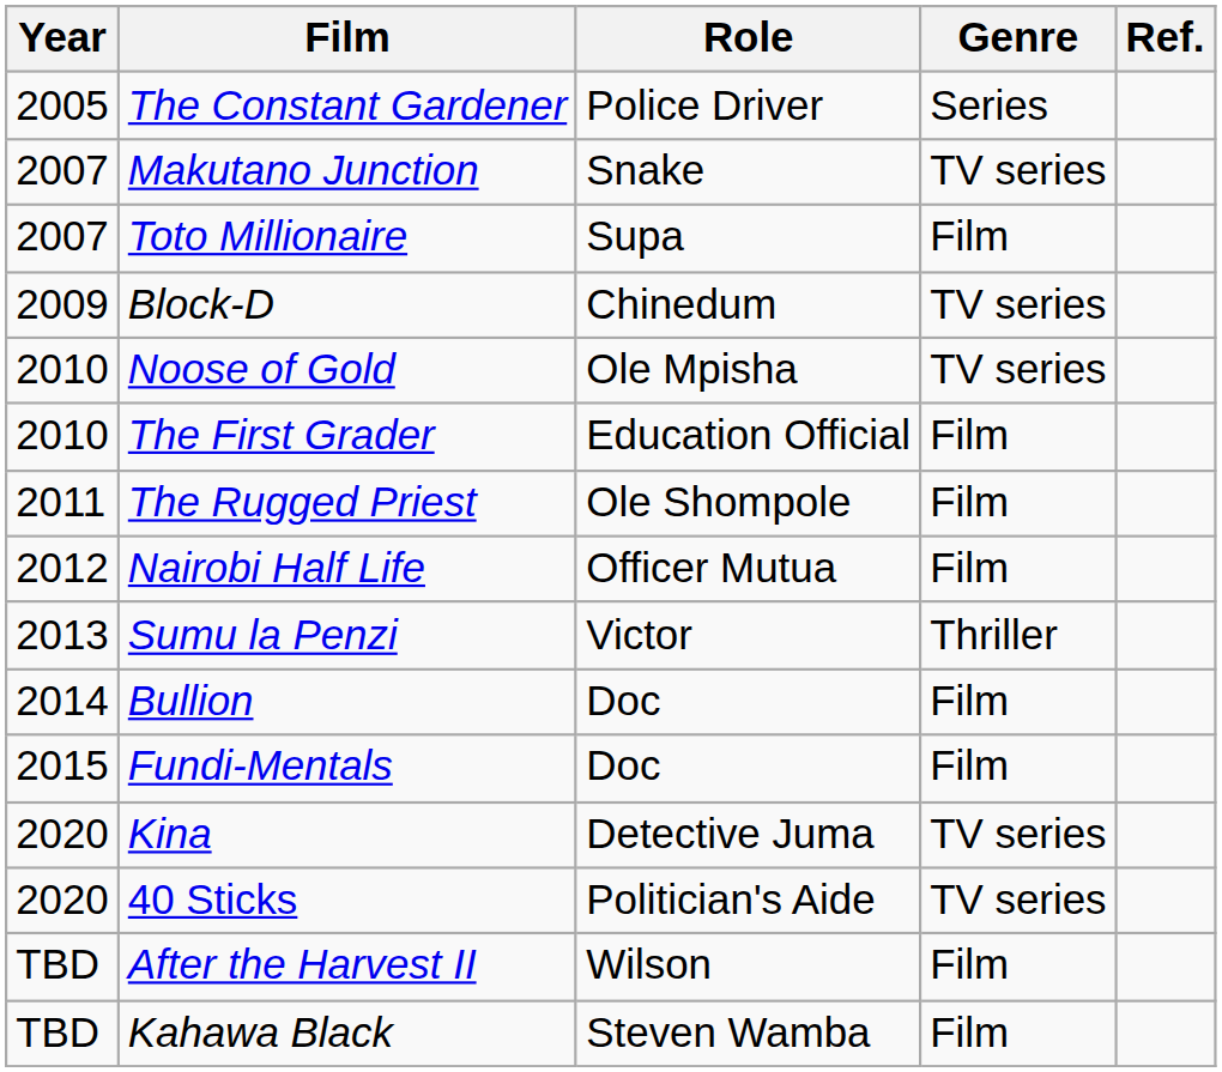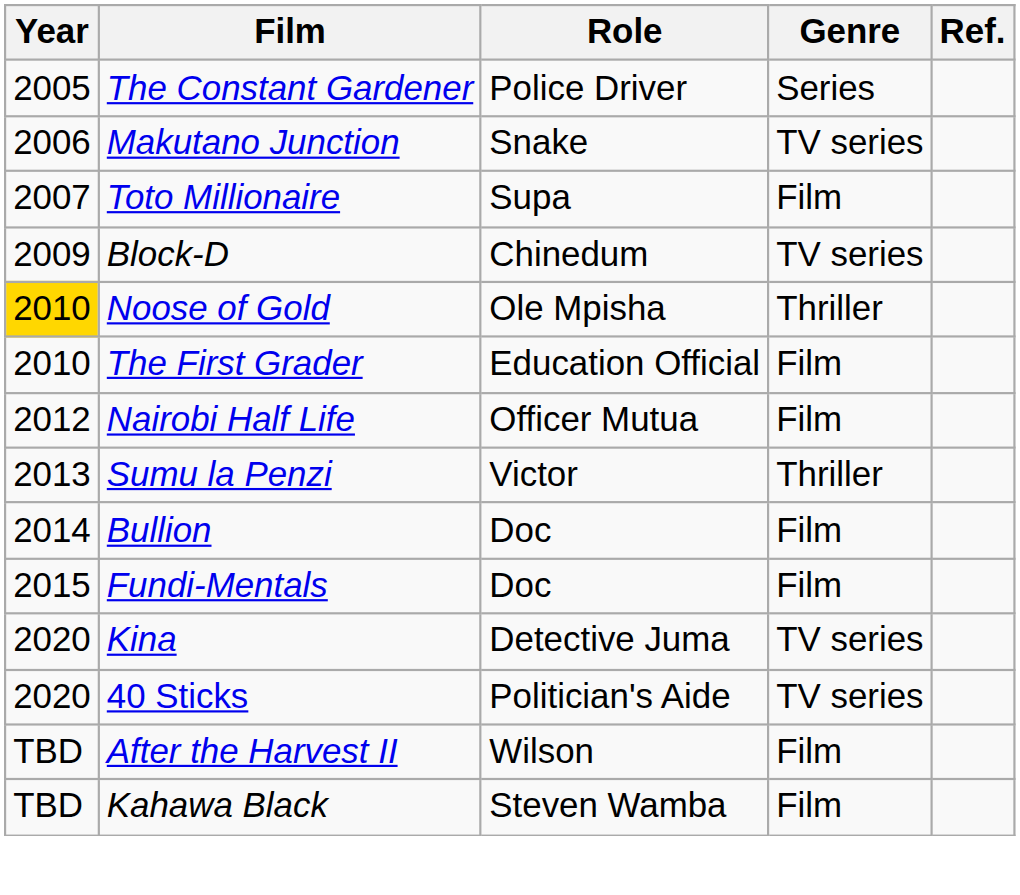Makutano Junction | Year: 2007 -> 2006
Noose of Gold | Year: no background -> gold background
Noose of Gold | Genre: TV series -> Thriller
- row: 2011 | The Rugged Priest | Ole Shompole | Film
